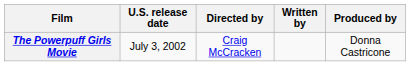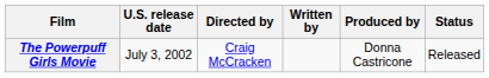+ column: Status | Released
